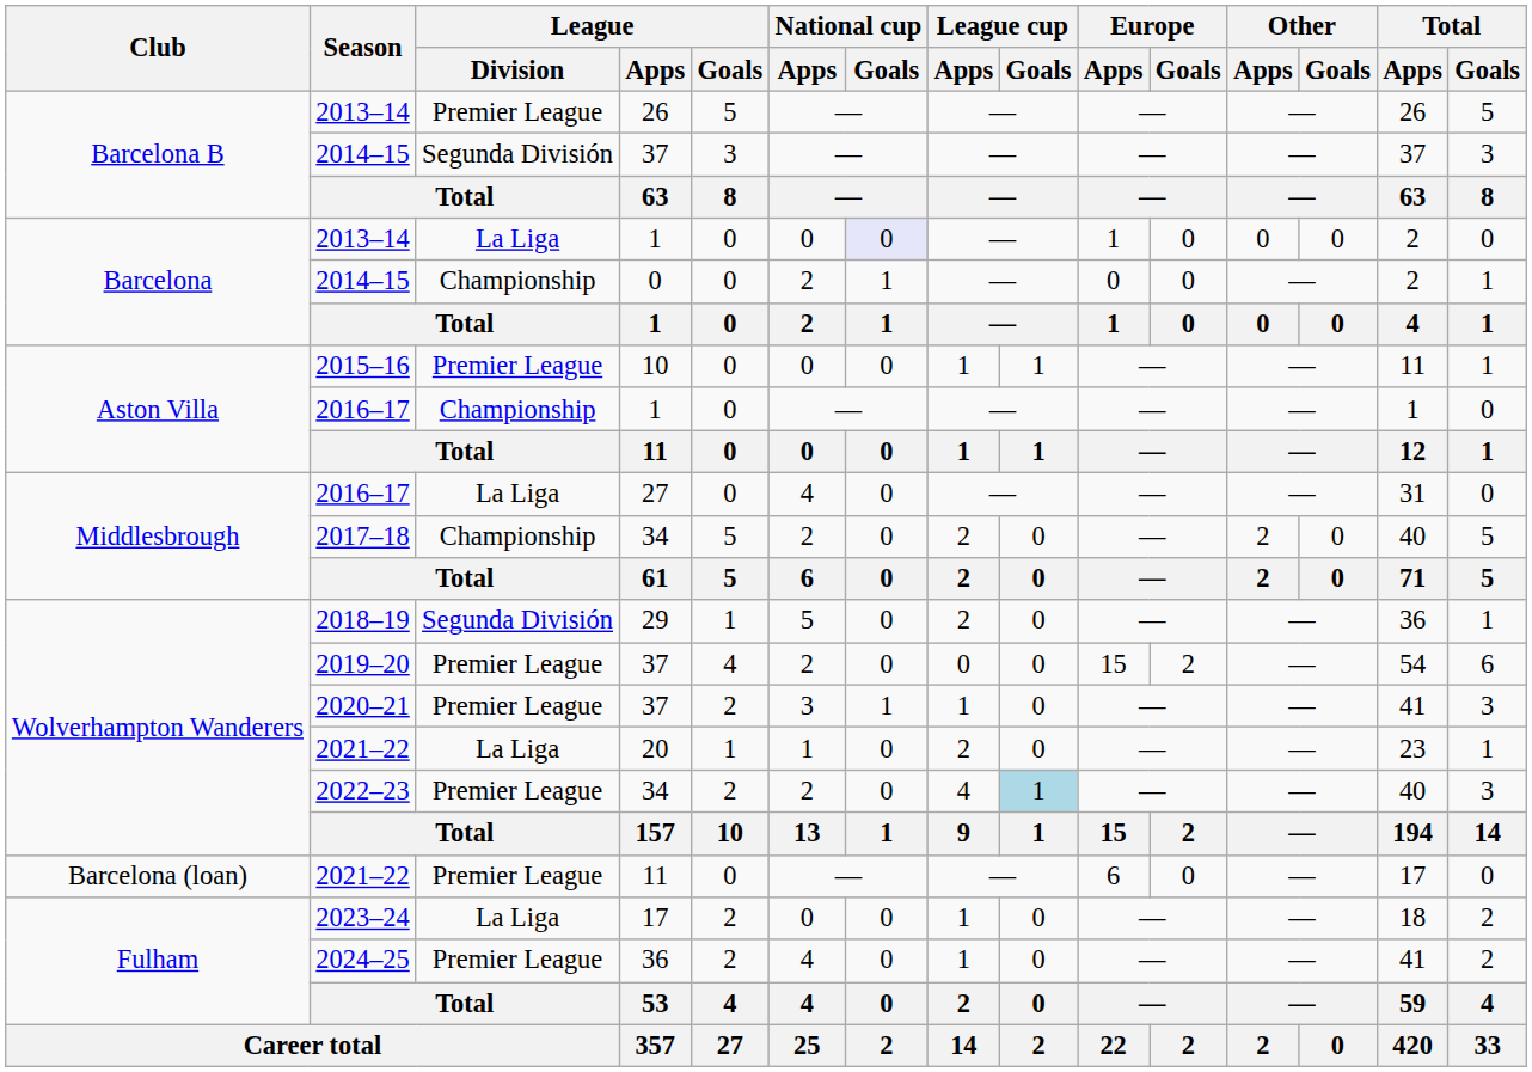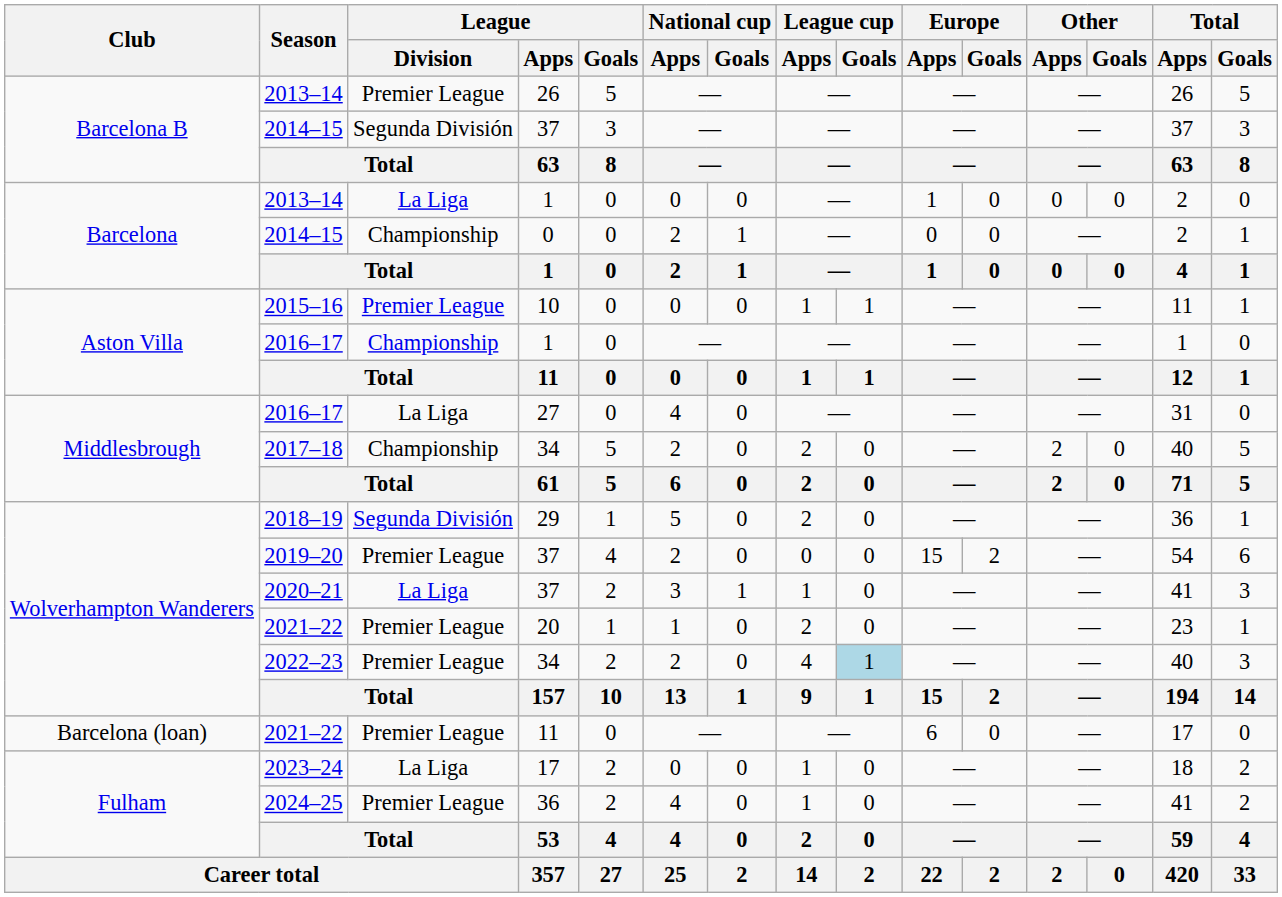2013–14 / 1 | National cup / Goals: lavender background -> no background
2020–21 | League / Division: Premier League -> La Liga
2021–22 / 20 | League / Division: La Liga -> Premier League
